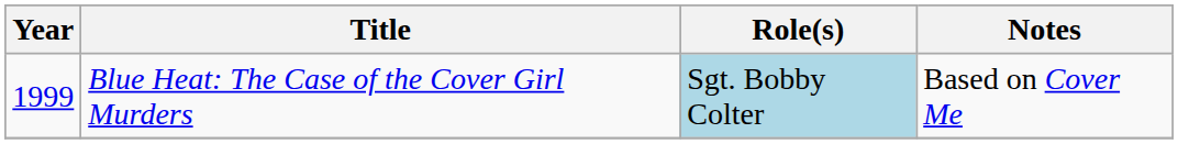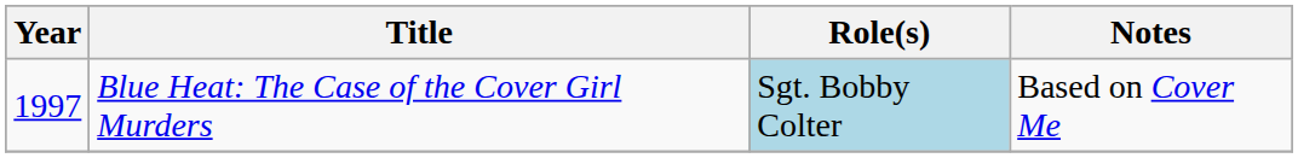Blue Heat: The Case of the Cover Girl Murders | Year: 1999 -> 1997
